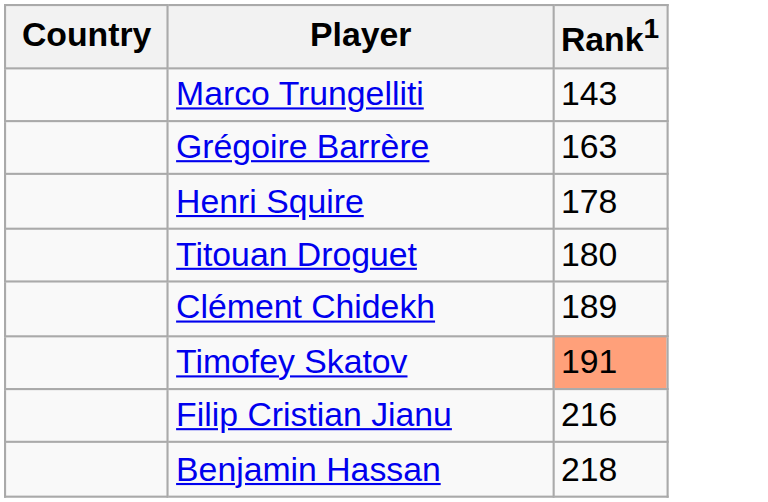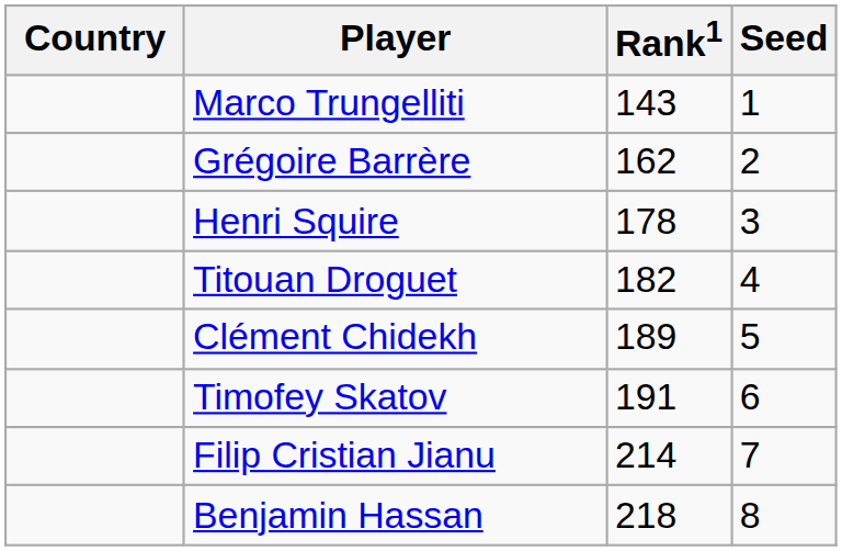+ column: Seed | 1 | 2 | 3 | 4 | 5 | 6 | 7 | 8
Grégoire Barrère | Rank1: 163 -> 162
Titouan Droguet | Rank1: 180 -> 182
Timofey Skatov | Rank1: lightsalmon background -> no background
Filip Cristian Jianu | Rank1: 216 -> 214
